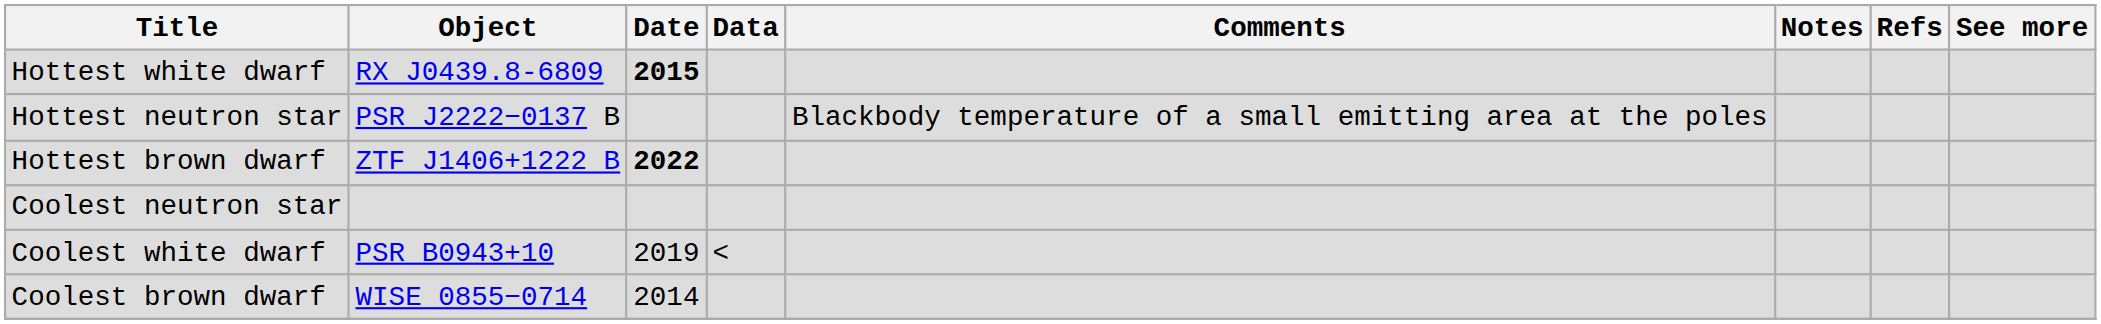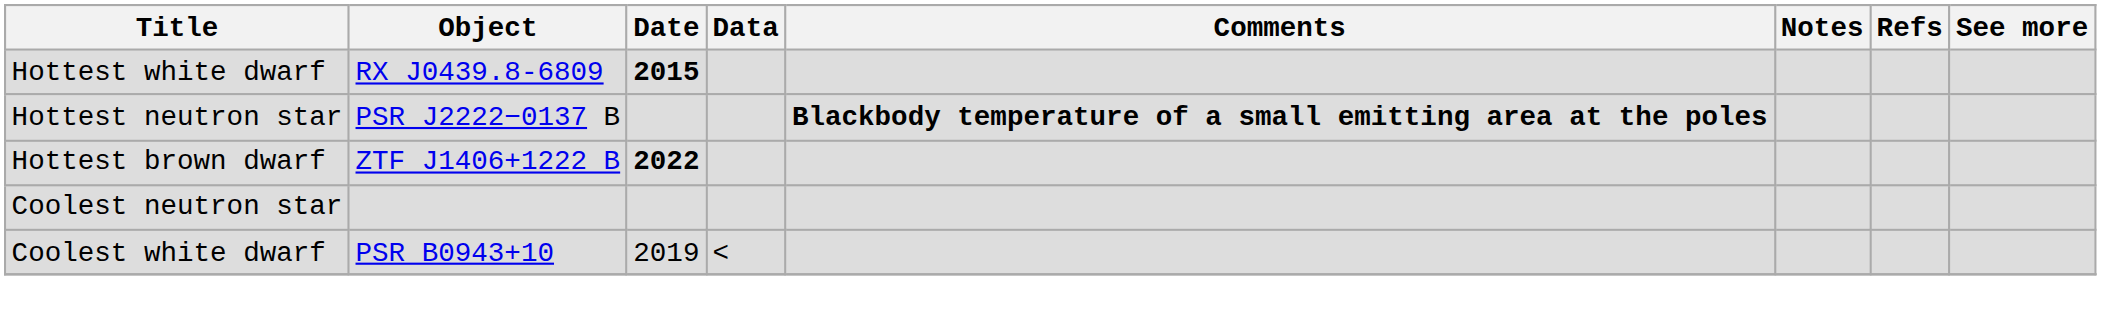Hottest neutron star | Comments: normal -> bold
- row: Coolest brown dwarf | WISE 0855−0714 | 2014
